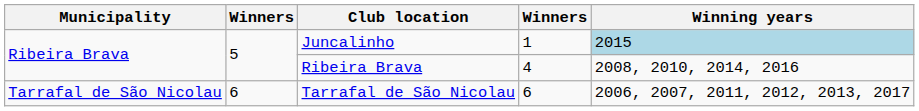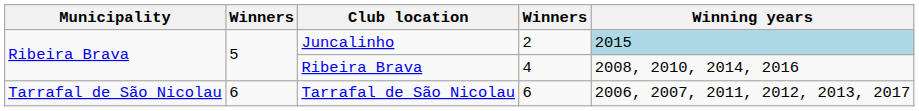Juncalinho | column 4: 1 -> 2
